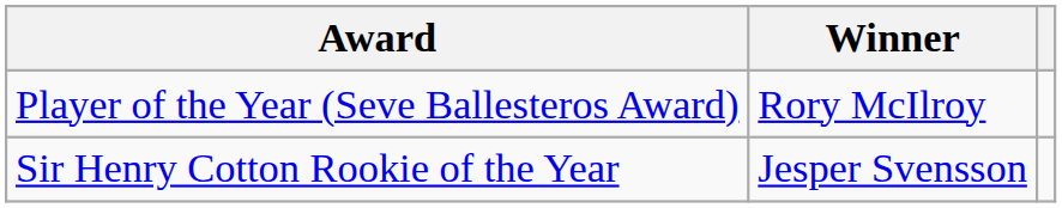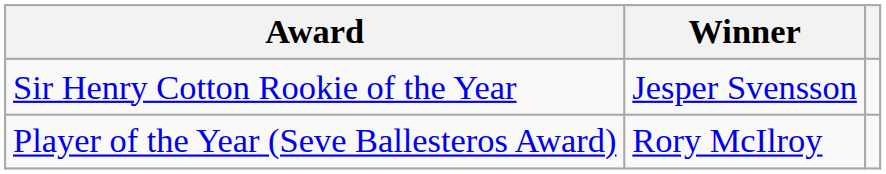rows swapped: Player of the Year (Seve Ballesteros Award) <-> Sir Henry Cotton Rookie of the Year
